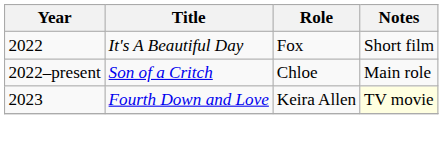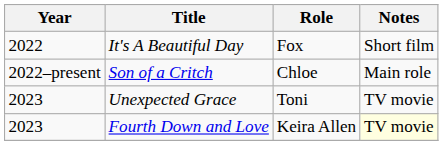+ row: 2023 | Unexpected Grace | Toni | TV movie
